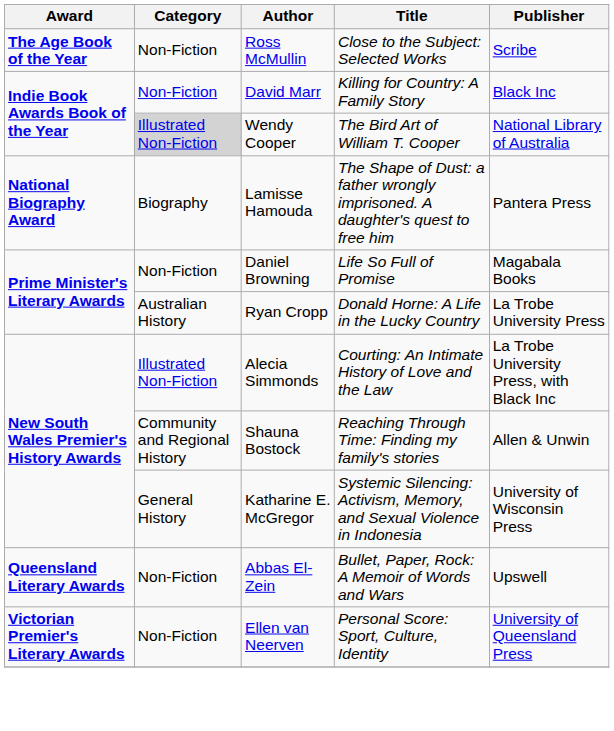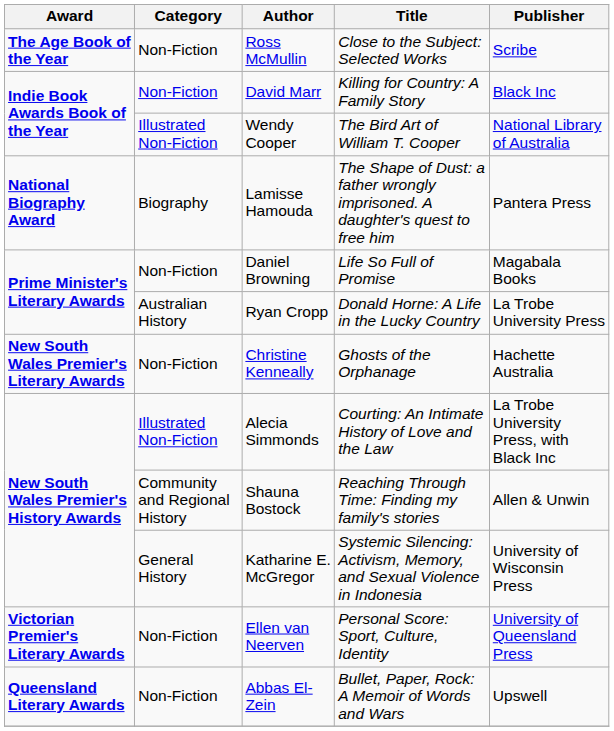Wendy Cooper | Category: lightgrey background -> no background
+ row: New South Wales Premier's Literary Awards | Non-Fiction | Christine Kenneally | Ghosts of the Orphanage | Hachette Australia
rows swapped: Abbas El-Zein <-> Ellen van Neerven
